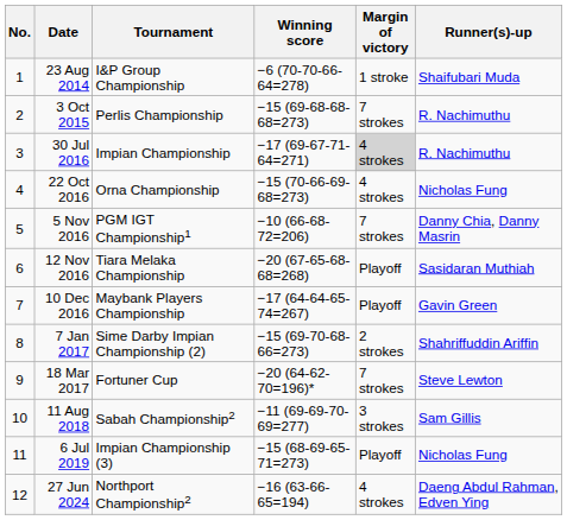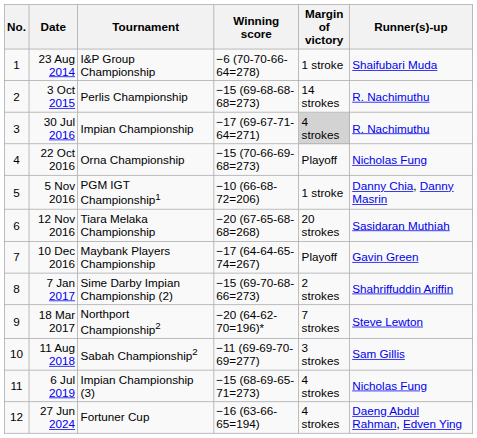3 Oct 2015 | Margin of victory: 7 strokes -> 14 strokes
22 Oct 2016 | Margin of victory: 4 strokes -> Playoff
5 Nov 2016 | Margin of victory: 7 strokes -> 1 stroke
12 Nov 2016 | Margin of victory: Playoff -> 20 strokes
18 Mar 2017 | Tournament: Fortuner Cup -> Northport Championship2
6 Jul 2019 | Margin of victory: Playoff -> 4 strokes
27 Jun 2024 | Tournament: Northport Championship2 -> Fortuner Cup
